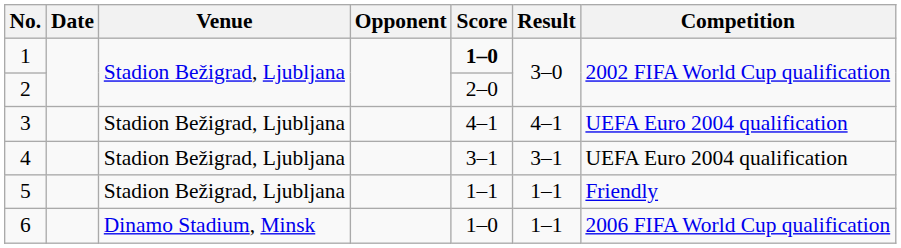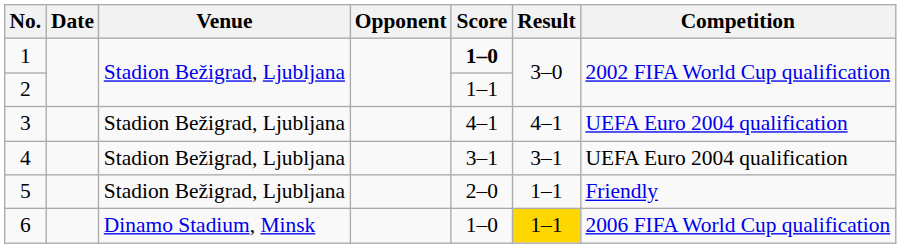2 | Score: 2–0 -> 1–1
5 | Score: 1–1 -> 2–0
6 | Result: no background -> gold background
